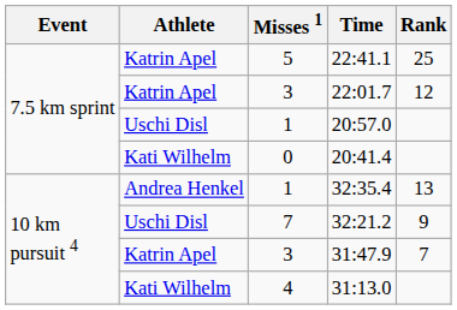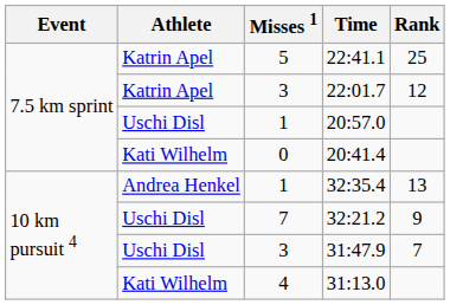31:47.9 | Athlete: Katrin Apel -> Uschi Disl
